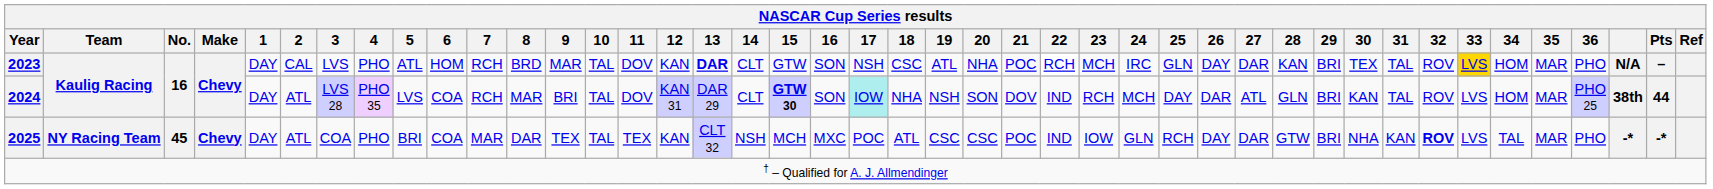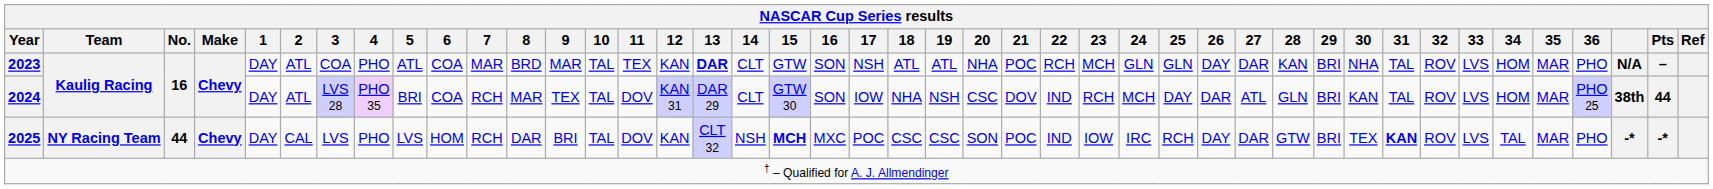2023 | 2: CAL -> ATL
2023 | 3: LVS -> COA
2023 | 6: HOM -> COA
2023 | 7: RCH -> MAR
2023 | 11: DOV -> TEX
2023 | 18: CSC -> ATL
2023 | 24: IRC -> GLN
2023 | 30: TEX -> NHA
2023 | 33: gold background -> no background
2024 | 5: LVS -> BRI
2024 | 9: BRI -> TEX
2024 | 15: bold -> normal
2024 | 17: paleturquoise background -> no background
2024 | 20: SON -> CSC
2025 | No.: 45 -> 44
2025 | 2: ATL -> CAL
2025 | 3: COA -> LVS
2025 | 5: BRI -> LVS
2025 | 6: COA -> HOM
2025 | 7: MAR -> RCH
2025 | 9: TEX -> BRI
2025 | 11: TEX -> DOV
2025 | 15: normal -> bold
2025 | 18: ATL -> CSC
2025 | 20: CSC -> SON
2025 | 24: GLN -> IRC
2025 | 30: NHA -> TEX
2025 | 31: normal -> bold
2025 | 32: bold -> normal
